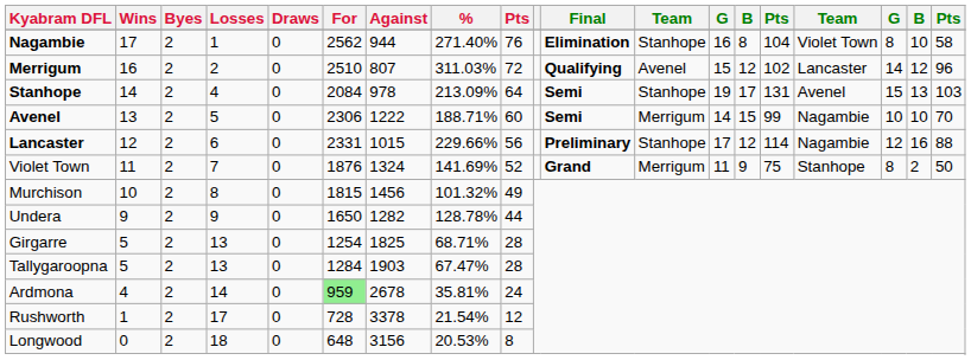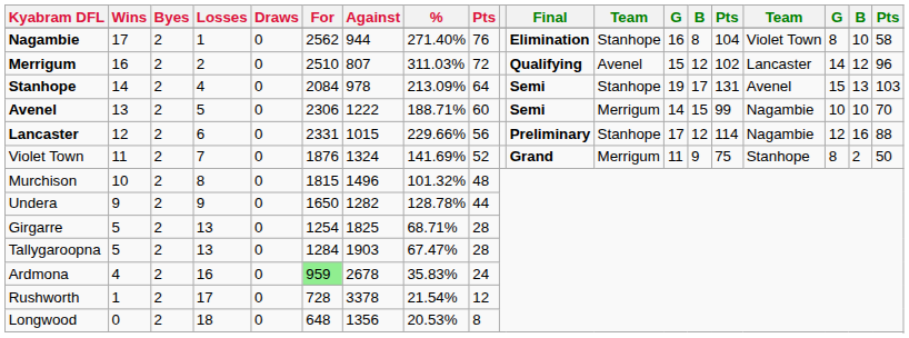Murchison | Against: 1456 -> 1496
Murchison | column 9: 49 -> 48
Ardmona | Losses: 14 -> 16
Ardmona | %: 35.81% -> 35.83%
Longwood | Against: 3156 -> 1356
